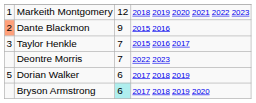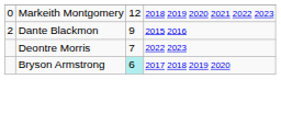Markeith Montgomery | column 1: 1 -> 0
Dante Blackmon | column 1: lightsalmon background -> no background
- row: 3 | Taylor Henkle | 7 | 2015 2016 2017
- row: 5 | Dorian Walker | 6 | 2017 2018 2019
